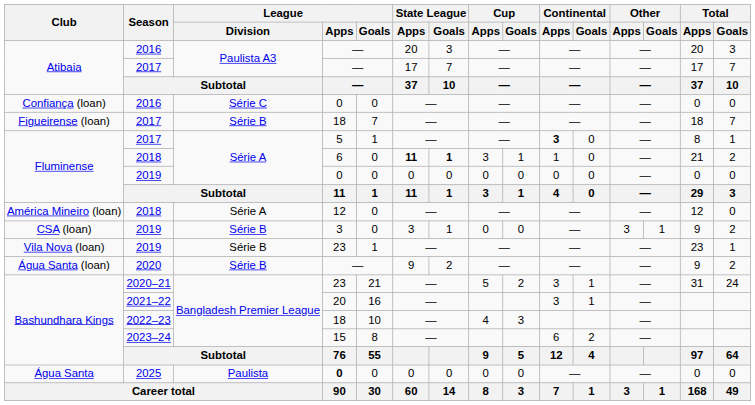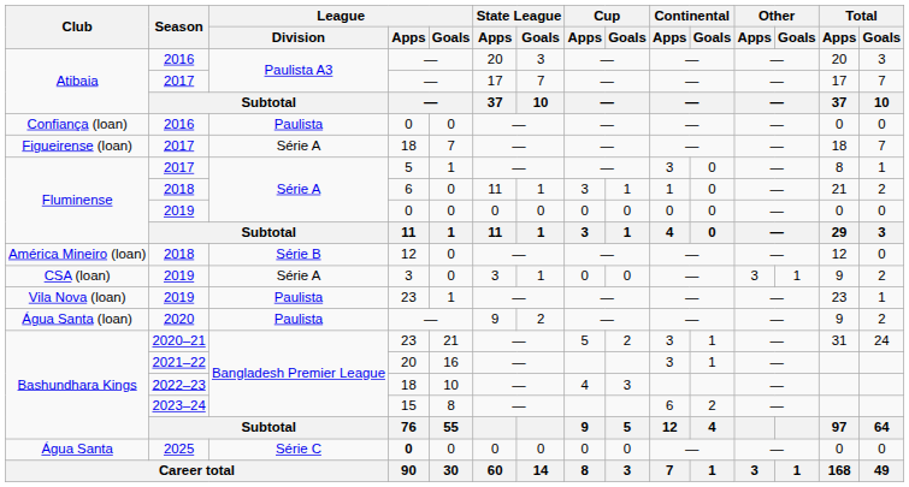Confiança (loan) | League / Division: Série C -> Paulista
Figueirense (loan) | League / Division: Série B -> Série A
Fluminense / 2017 | Continental / Apps: bold -> normal
Fluminense / 2018 | State League / Apps: bold -> normal
Fluminense / 2018 | State League / Goals: bold -> normal
América Mineiro (loan) | League / Division: Série A -> Série B
CSA (loan) | League / Division: Série B -> Série A
Vila Nova (loan) | League / Division: Série B -> Paulista
Água Santa (loan) | League / Division: Série B -> Paulista
Água Santa | League / Division: Paulista -> Série C
